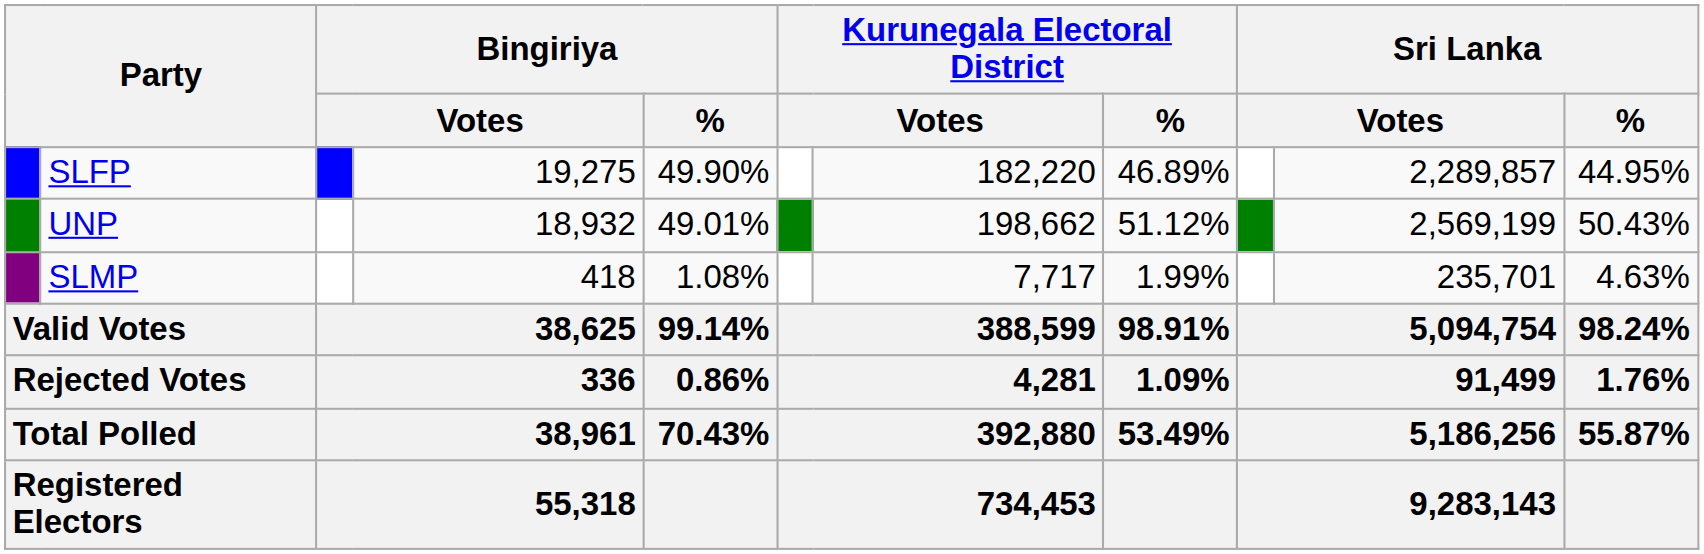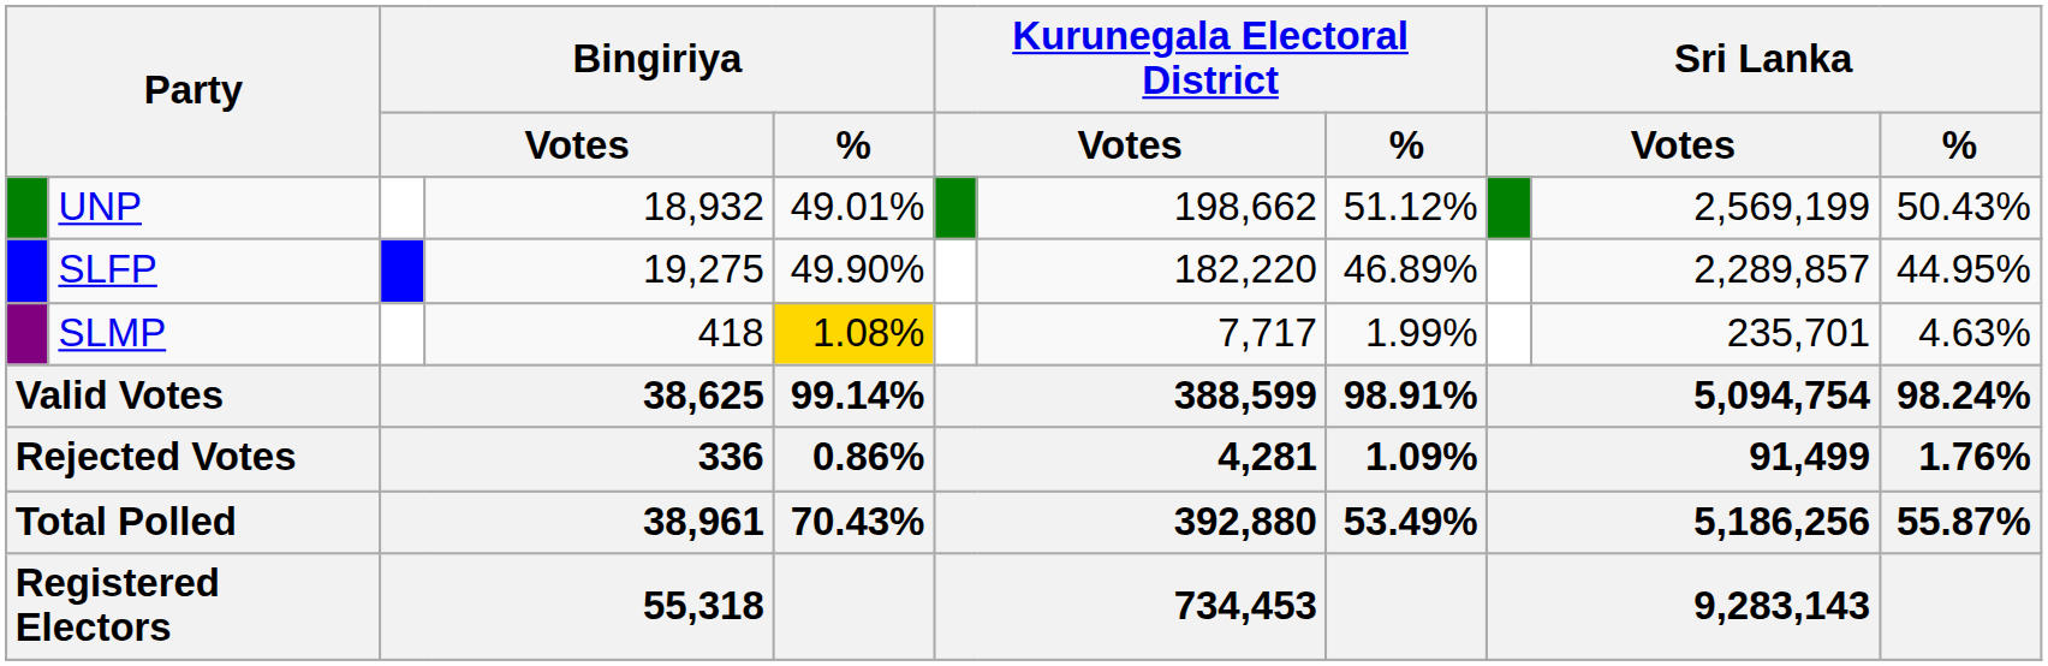rows swapped: SLFP <-> UNP
SLMP | Bingiriya / %: no background -> gold background
